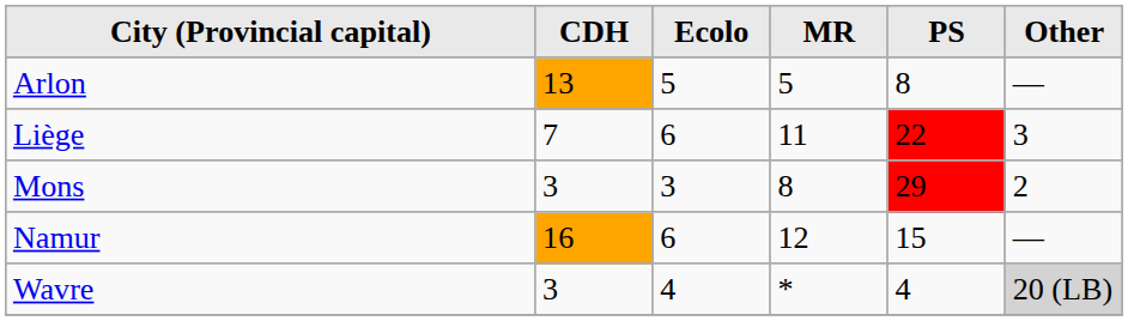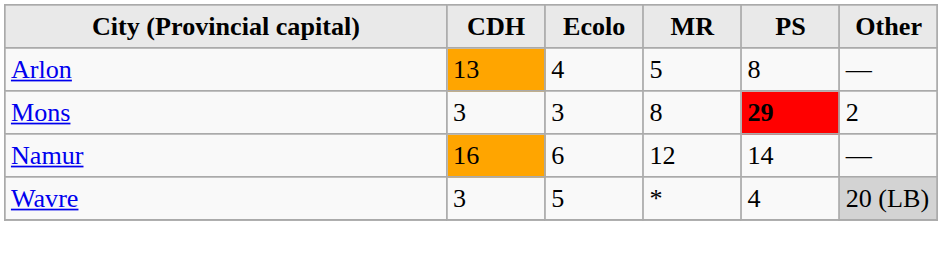Arlon | Ecolo: 5 -> 4
- row: Liège | 7 | 6 | 11 | 22 | 3
Mons | PS: normal -> bold
Namur | PS: 15 -> 14
Wavre | Ecolo: 4 -> 5
